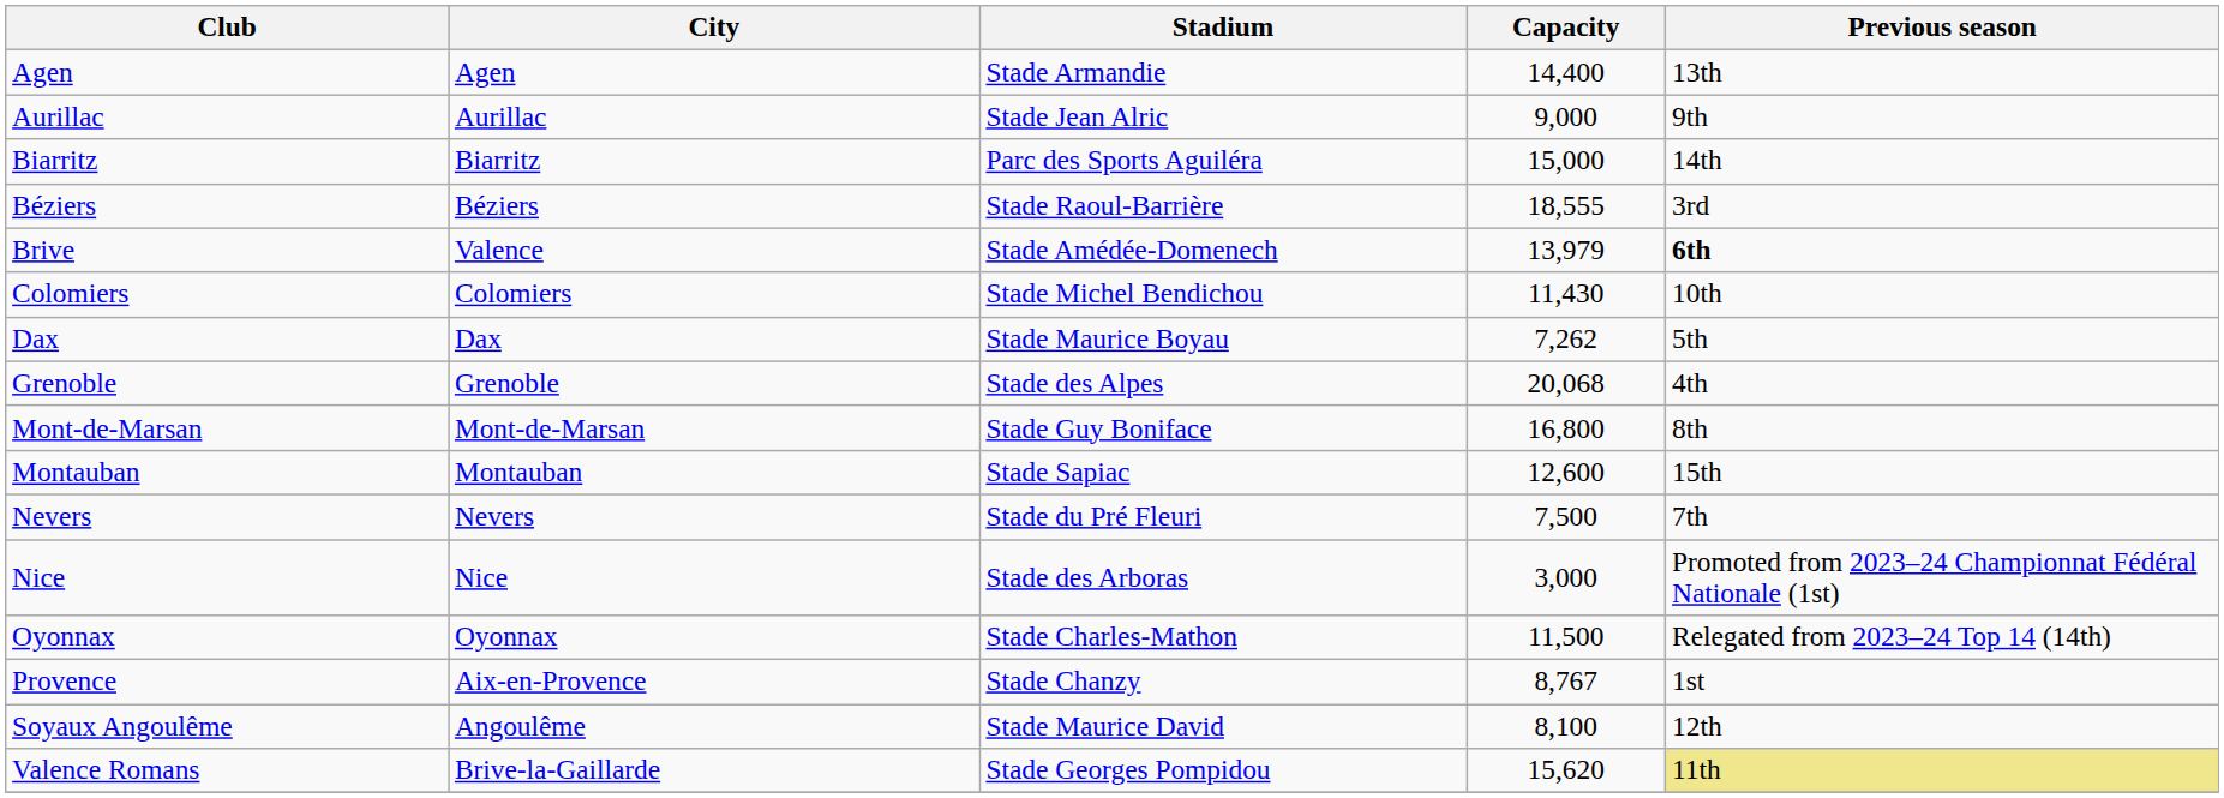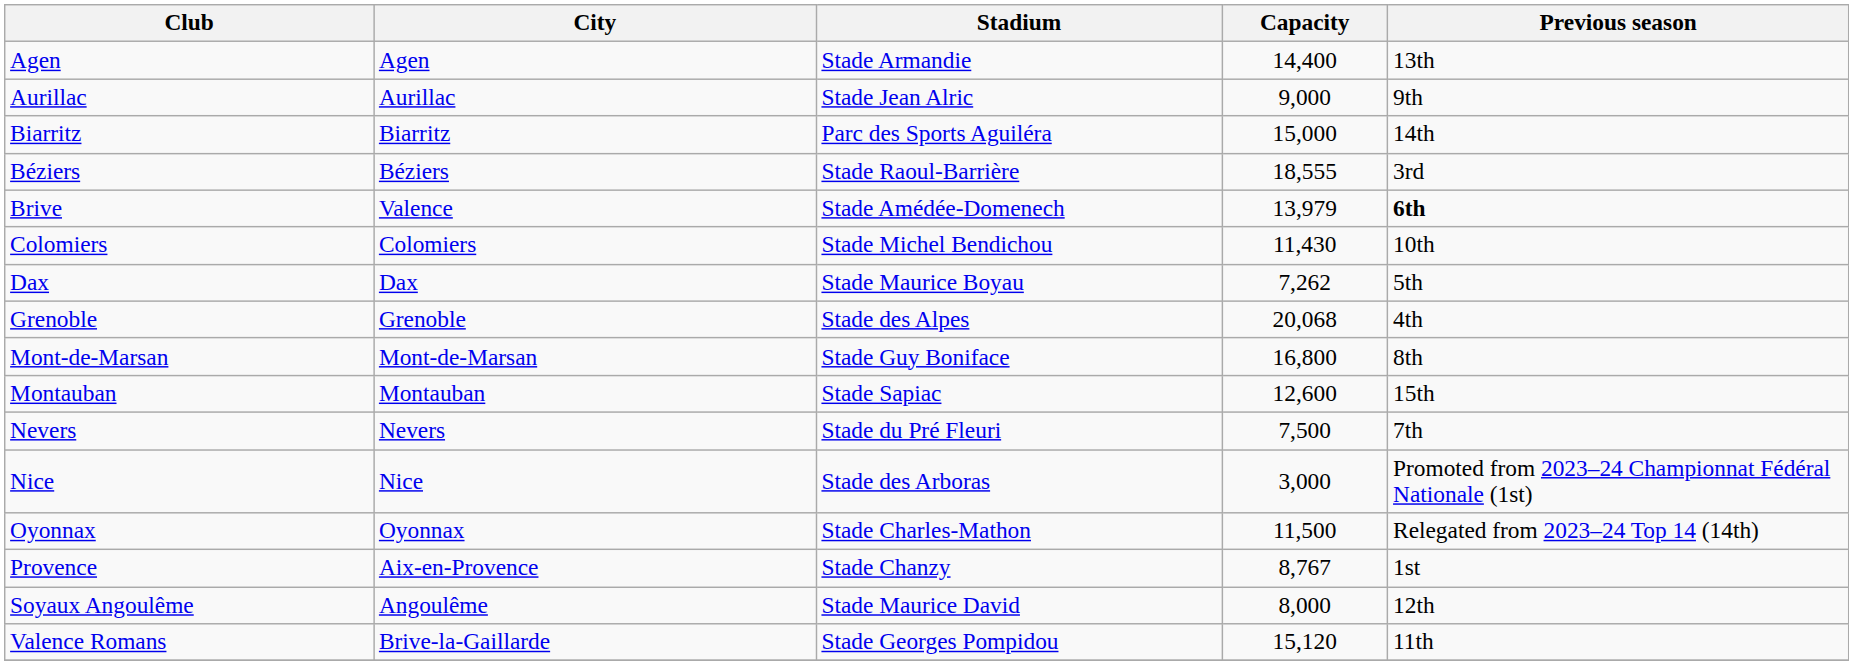Soyaux Angoulême | Capacity: 8,100 -> 8,000
Valence Romans | Capacity: 15,620 -> 15,120
Valence Romans | Previous season: khaki background -> no background
